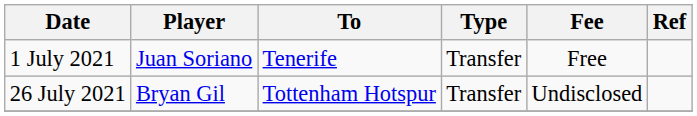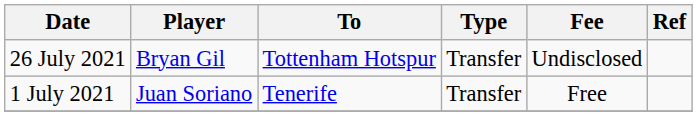rows swapped: 1 July 2021 <-> 26 July 2021
